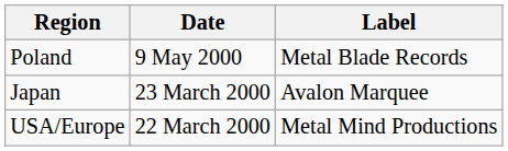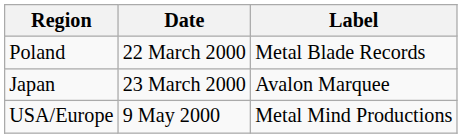Poland | Date: 9 May 2000 -> 22 March 2000
USA/Europe | Date: 22 March 2000 -> 9 May 2000
